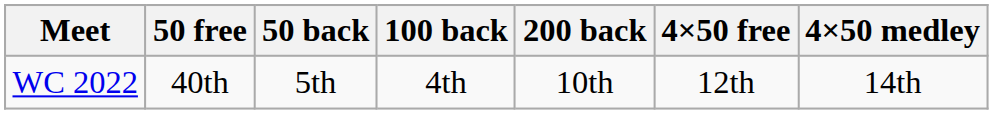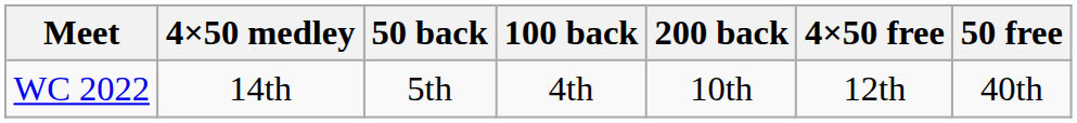columns swapped: 50 free <-> 4×50 medley
